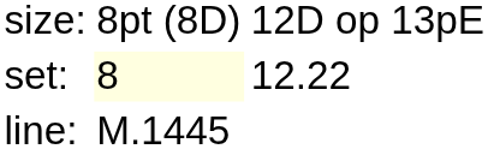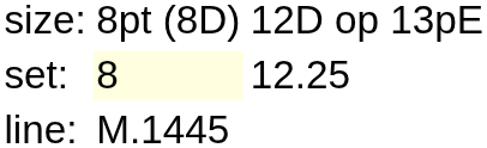set: | column 3: 12.22 -> 12.25
